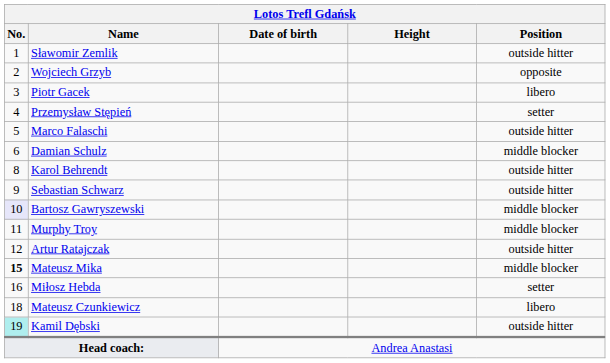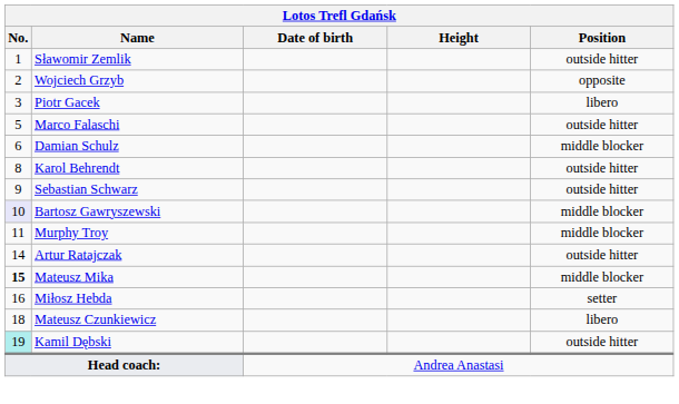- row: 4 | Przemysław Stępień | setter
Artur Ratajczak | No.: 12 -> 14
